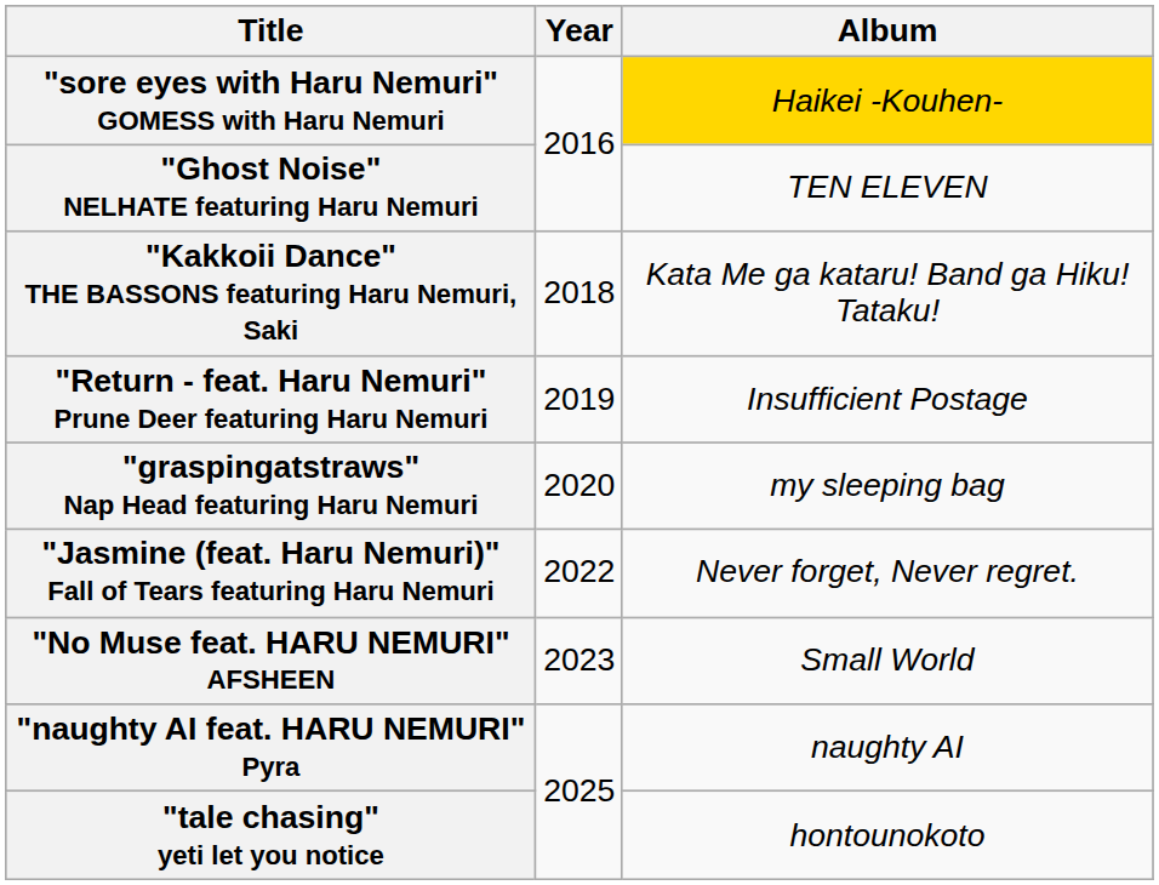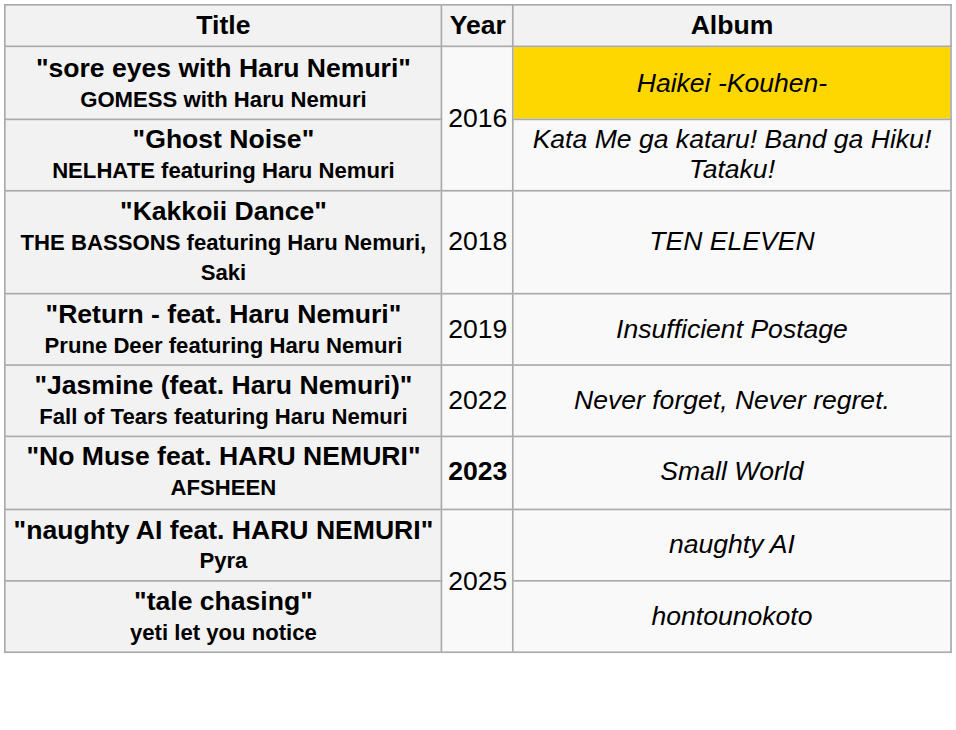"Ghost Noise" NELHATE featuring Haru Nemuri | Album: TEN ELEVEN -> Kata Me ga kataru! Band ga Hiku! Tataku!
"Kakkoii Dance" THE BASSONS featuring Haru Nemuri, Saki | Album: Kata Me ga kataru! Band ga Hiku! Tataku! -> TEN ELEVEN
- row: "graspingatstraws" Nap Head featuring Haru Nemuri | 2020 | my sleeping bag
"No Muse feat. HARU NEMURI" AFSHEEN | Year: normal -> bold
